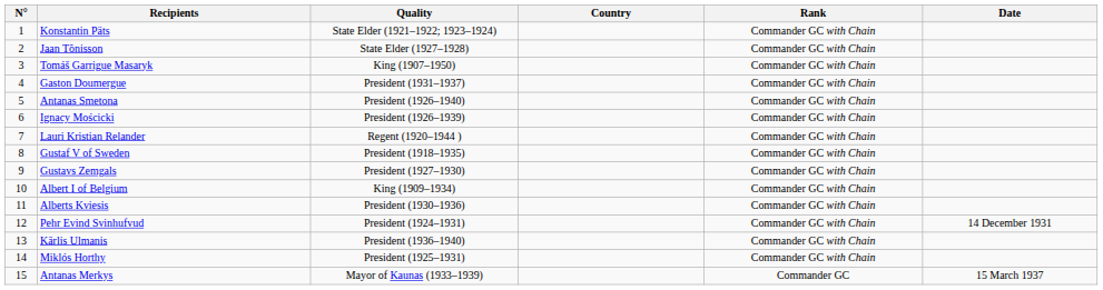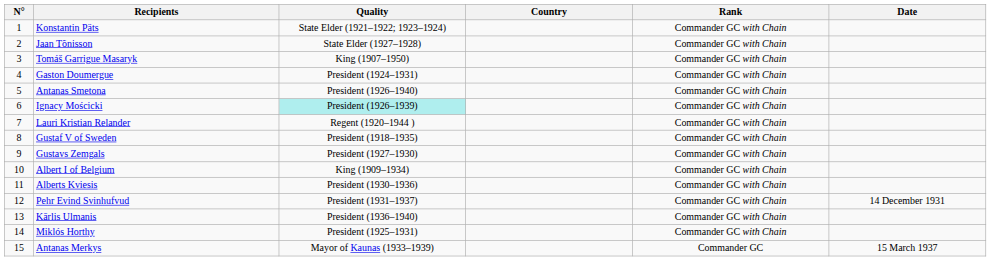Gaston Doumergue | Quality: President (1931–1937) -> President (1924–1931)
Ignacy Mościcki | Quality: no background -> paleturquoise background
Pehr Evind Svinhufvud | Quality: President (1924–1931) -> President (1931–1937)
